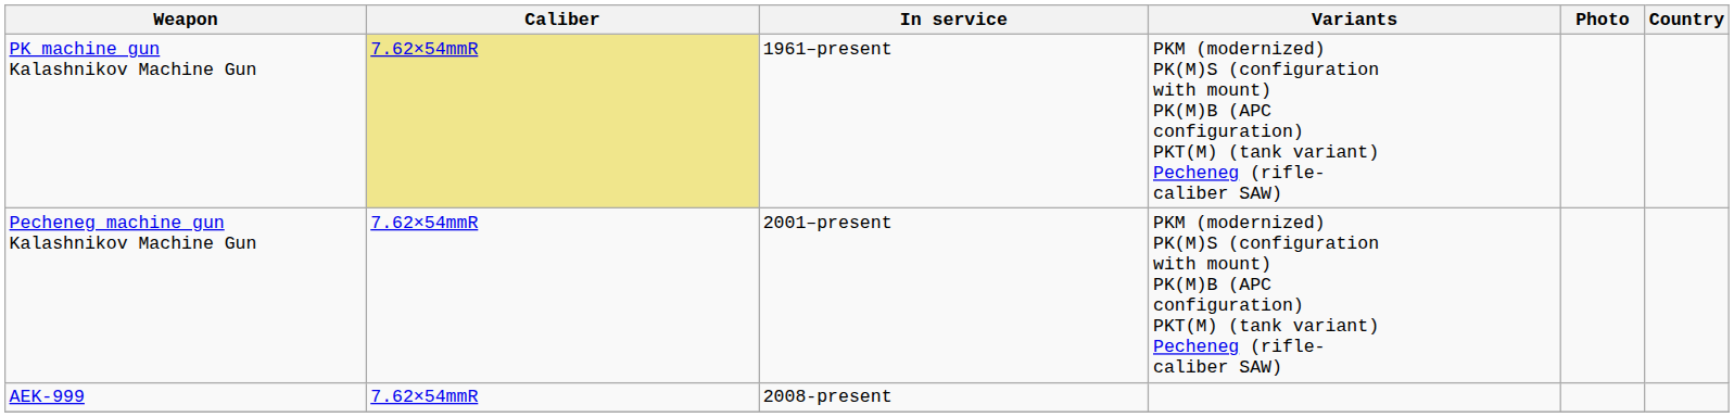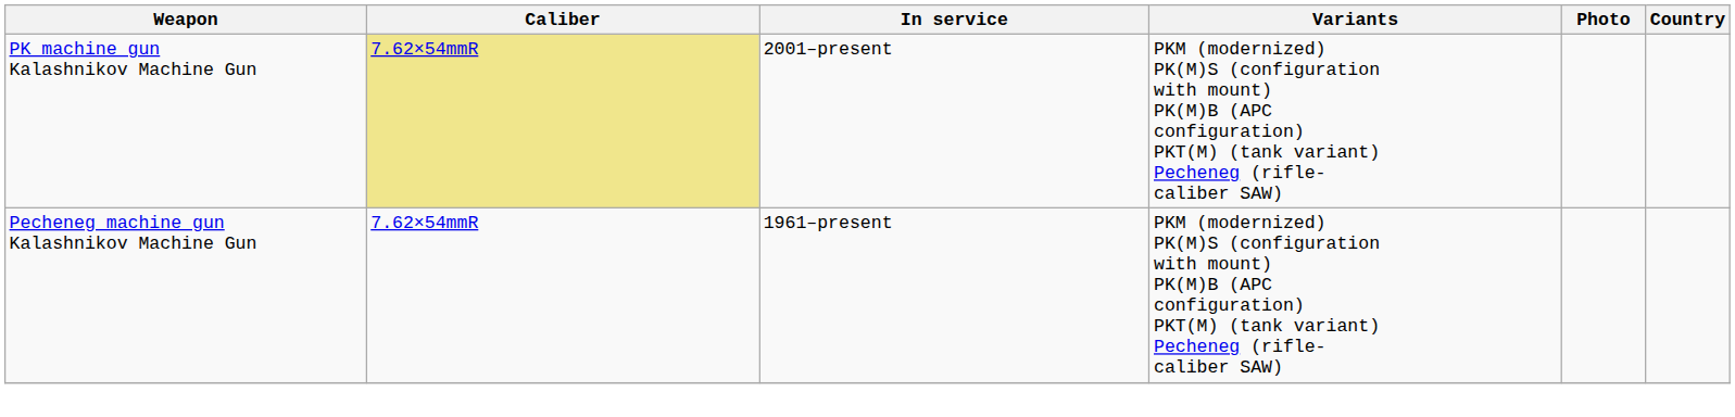PK machine gun Kalashnikov Machine Gun | In service: 1961–present -> 2001–present
Pecheneg machine gun Kalashnikov Machine Gun | In service: 2001–present -> 1961–present
- row: AEK-999 | 7.62×54mmR | 2008-present
